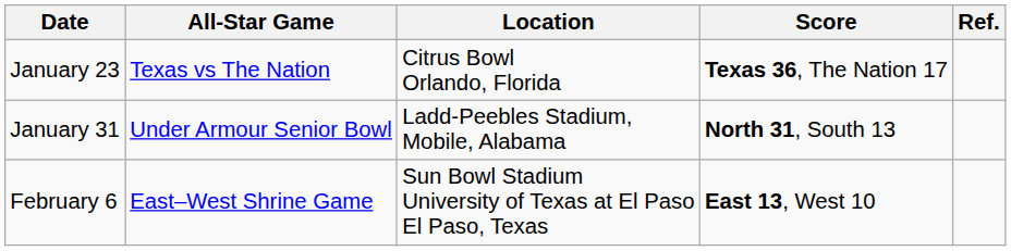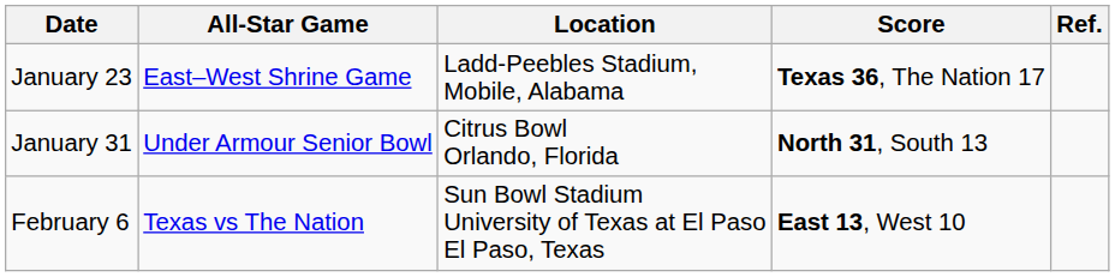January 23 | All-Star Game: Texas vs The Nation -> East–West Shrine Game
January 23 | Location: Citrus Bowl Orlando, Florida -> Ladd-Peebles Stadium, Mobile, Alabama
January 31 | Location: Ladd-Peebles Stadium, Mobile, Alabama -> Citrus Bowl Orlando, Florida
February 6 | All-Star Game: East–West Shrine Game -> Texas vs The Nation
